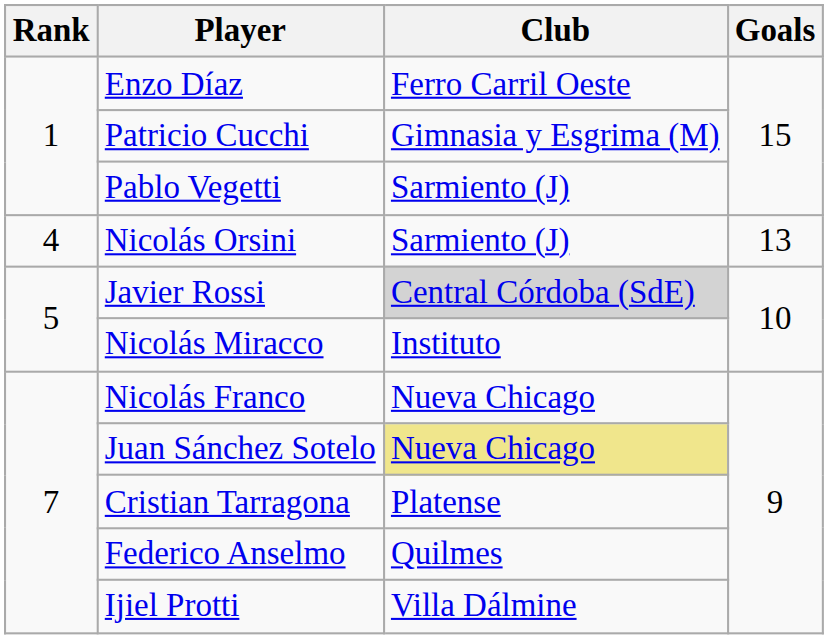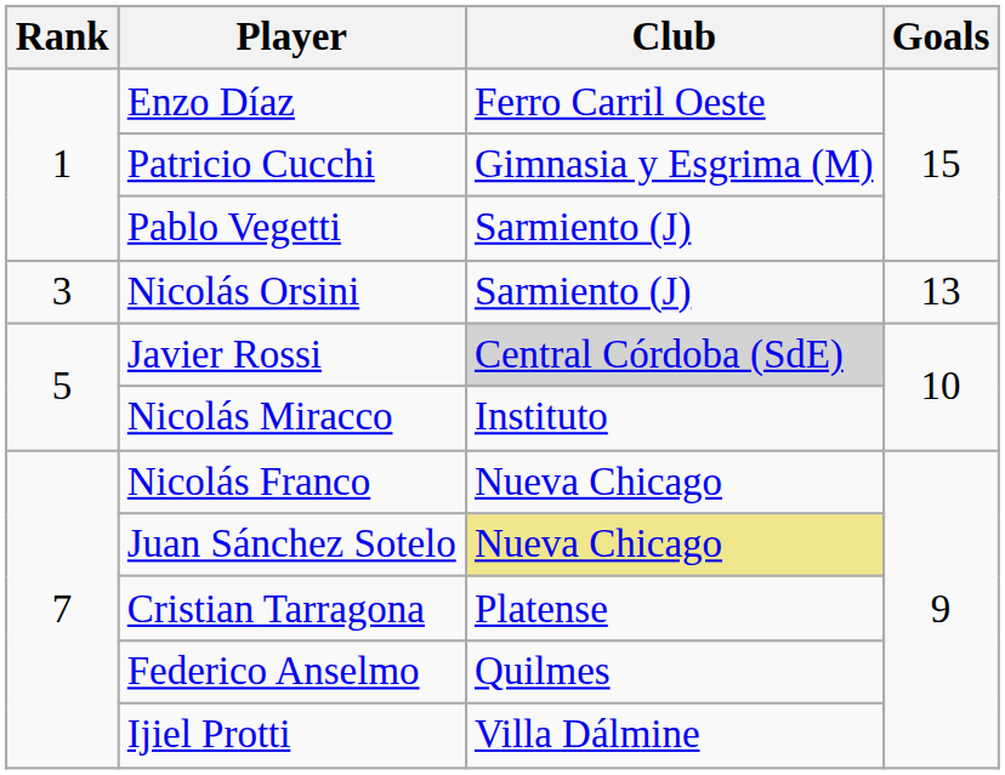Nicolás Orsini | Rank: 4 -> 3
